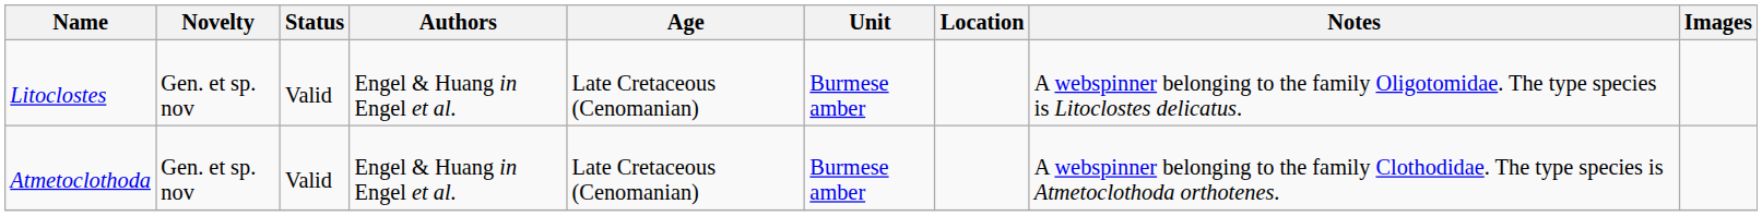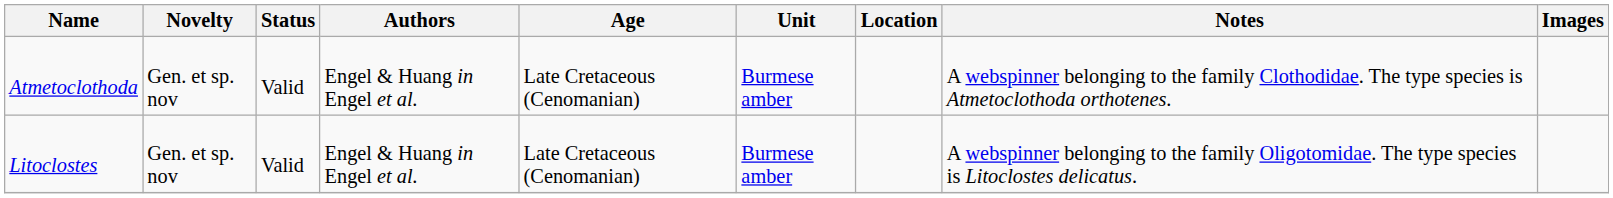rows swapped: Atmetoclothoda <-> Litoclostes
